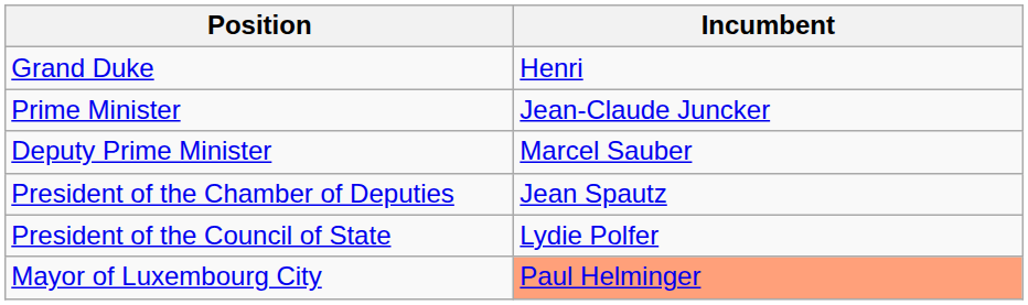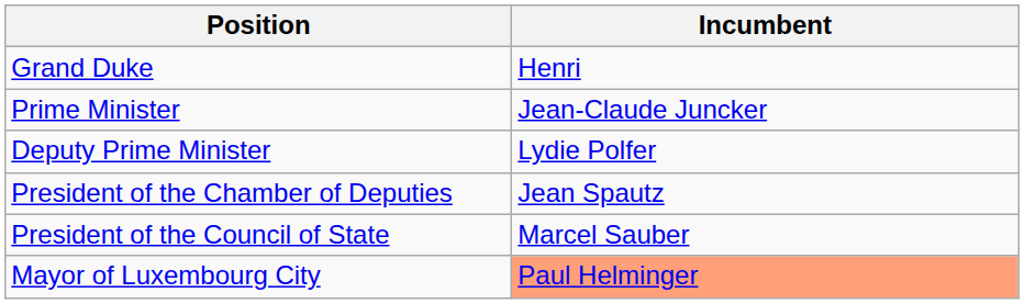Deputy Prime Minister | Incumbent: Marcel Sauber -> Lydie Polfer
President of the Council of State | Incumbent: Lydie Polfer -> Marcel Sauber
